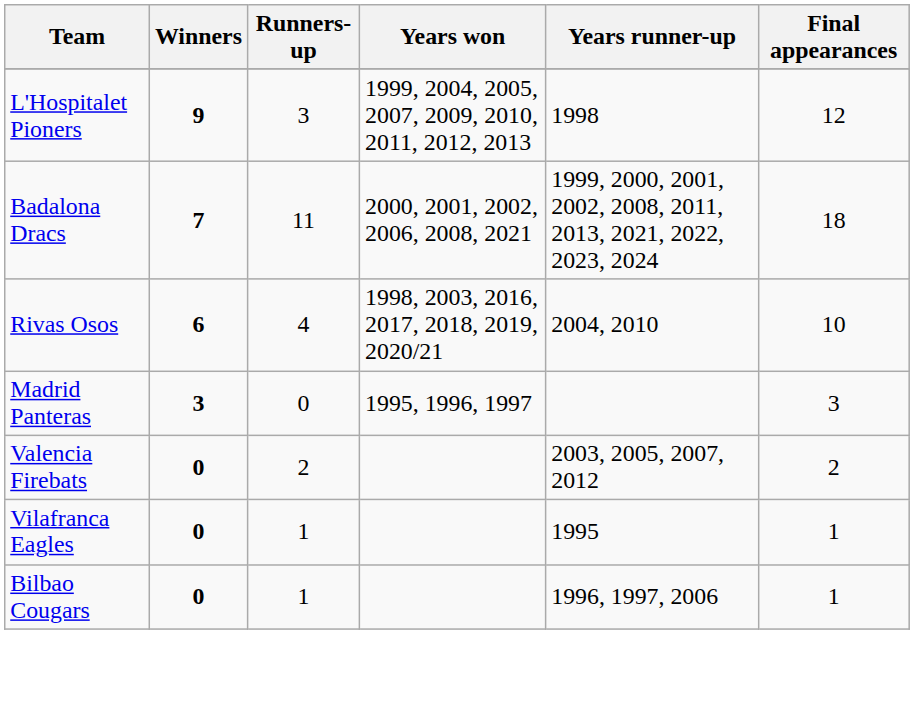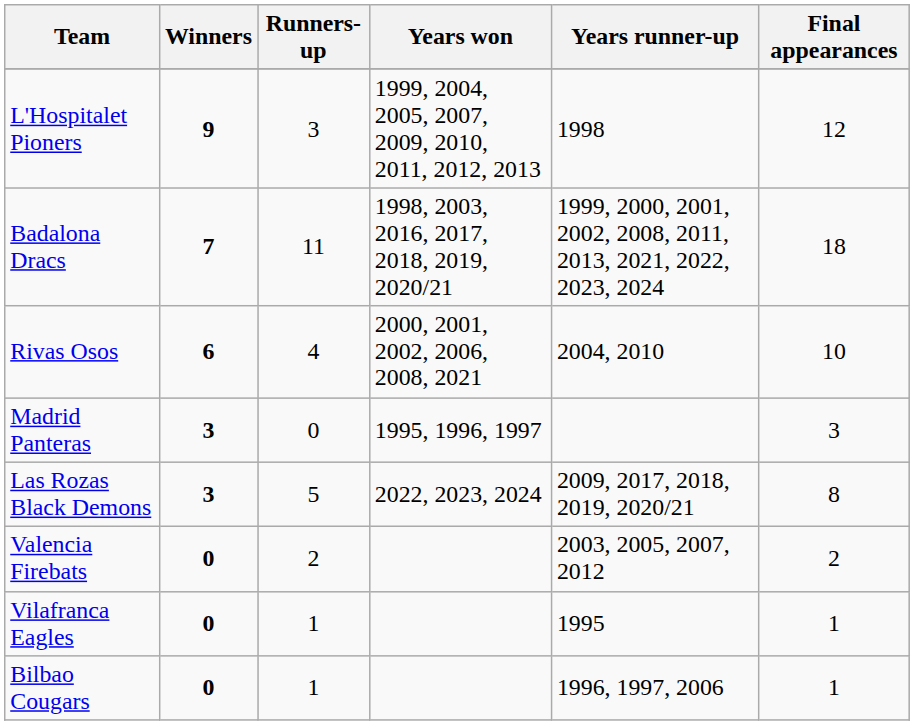Badalona Dracs | Years won: 2000, 2001, 2002, 2006, 2008, 2021 -> 1998, 2003, 2016, 2017, 2018, 2019, 2020/21
Rivas Osos | Years won: 1998, 2003, 2016, 2017, 2018, 2019, 2020/21 -> 2000, 2001, 2002, 2006, 2008, 2021
+ row: Las Rozas Black Demons | 3 | 5 | 2022, 2023, 2024 | 2009, 2017, 2018, 2019, 2020/21 | 8
